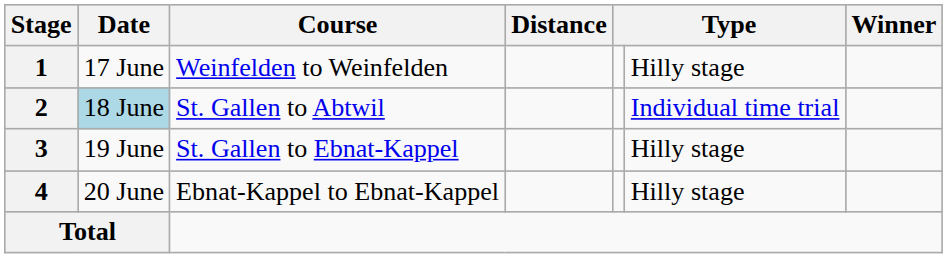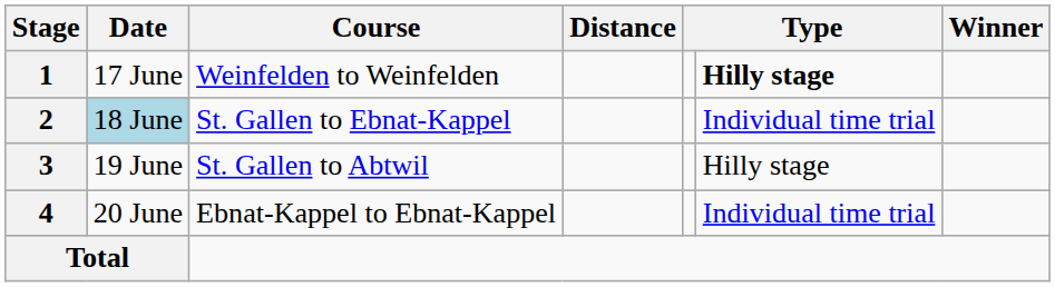1 | column 6: normal -> bold
2 | Course: St. Gallen to Abtwil -> St. Gallen to Ebnat-Kappel
3 | Course: St. Gallen to Ebnat-Kappel -> St. Gallen to Abtwil
4 | column 6: Hilly stage -> Individual time trial
